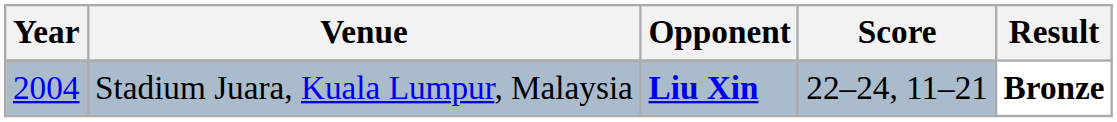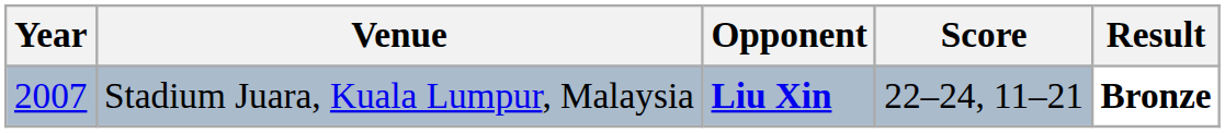Stadium Juara, Kuala Lumpur, Malaysia | Year: 2004 -> 2007
